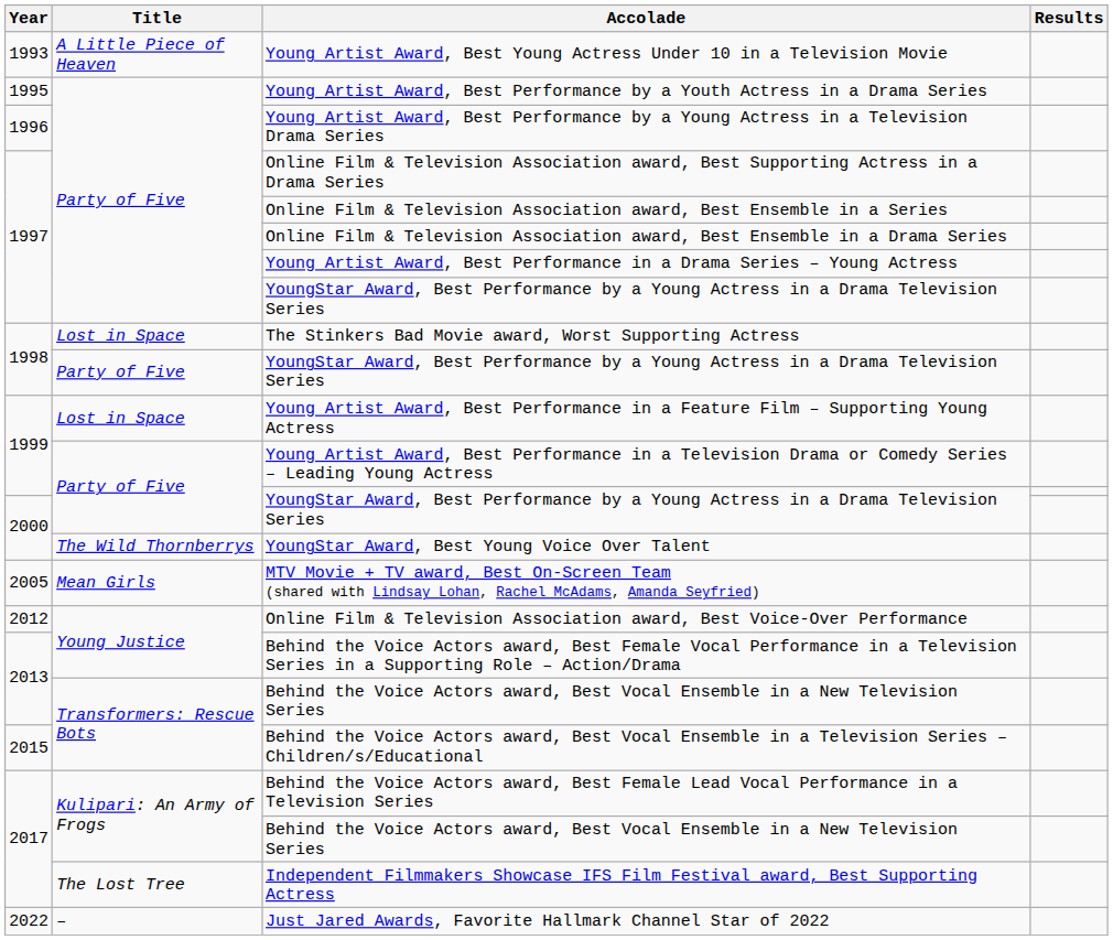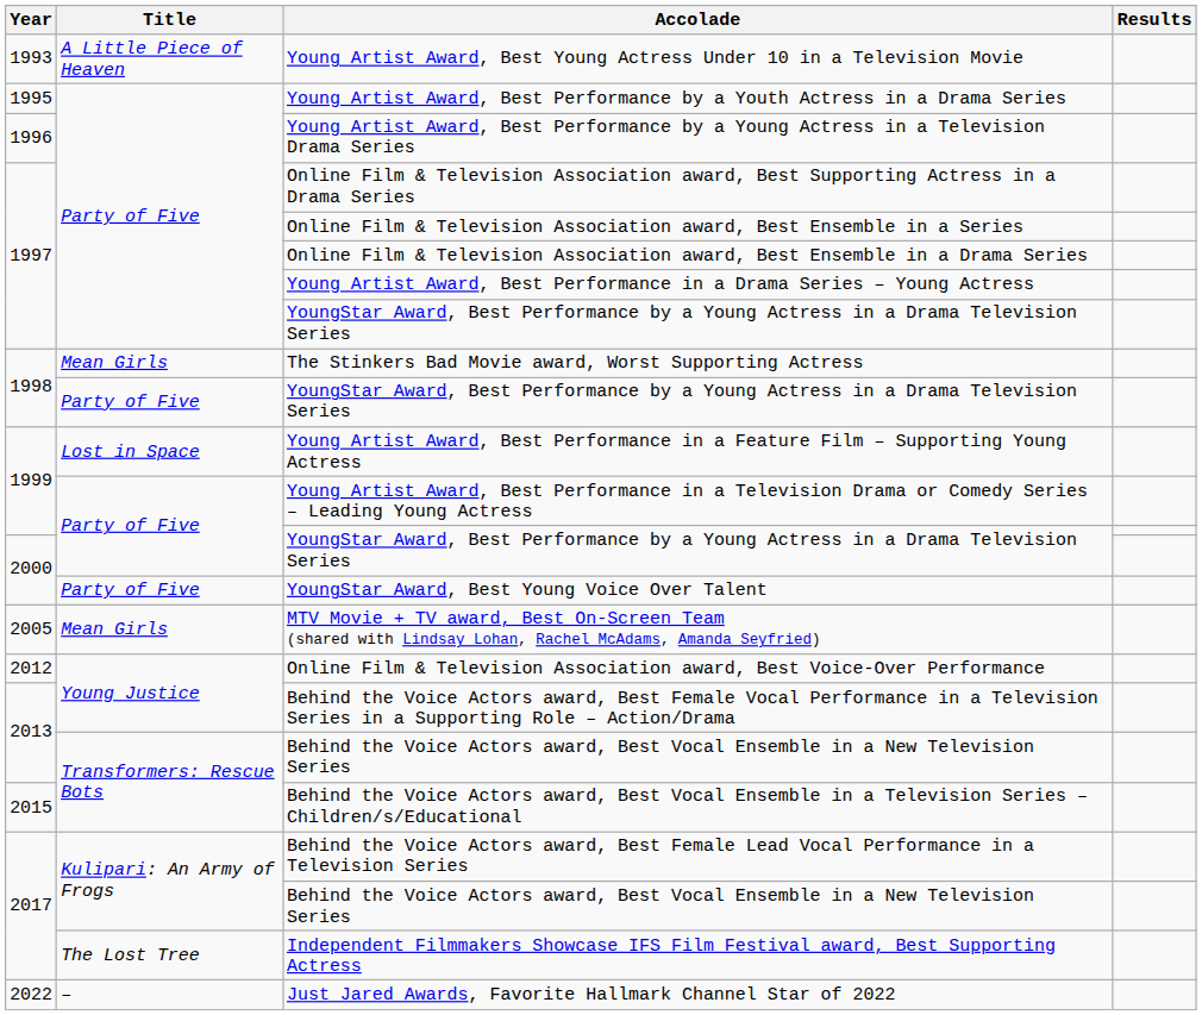The Stinkers Bad Movie award, Worst Supporting Actress | Title: Lost in Space -> Mean Girls
YoungStar Award, Best Young Voice Over Talent | Title: The Wild Thornberrys -> Party of Five
